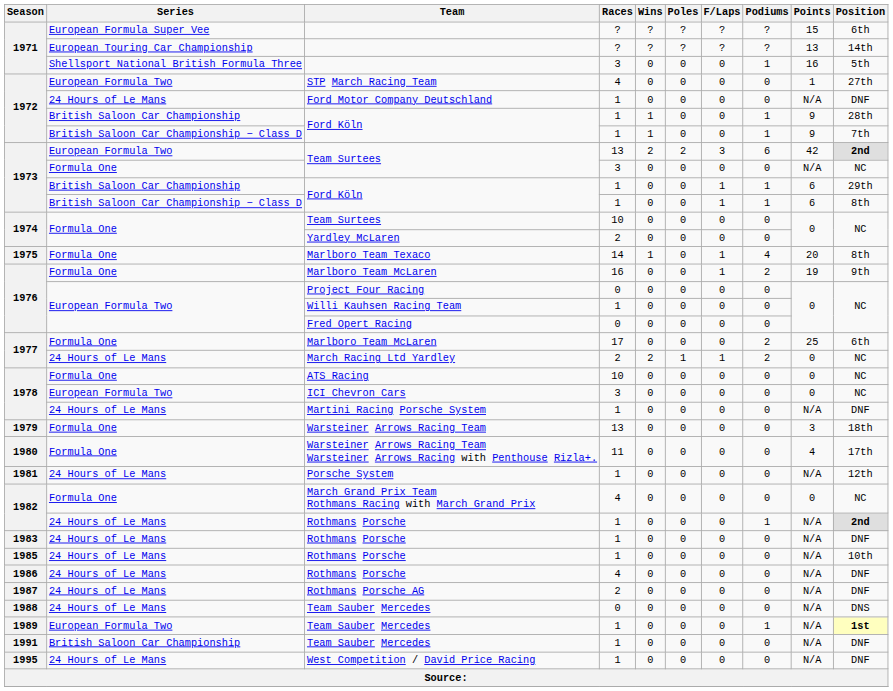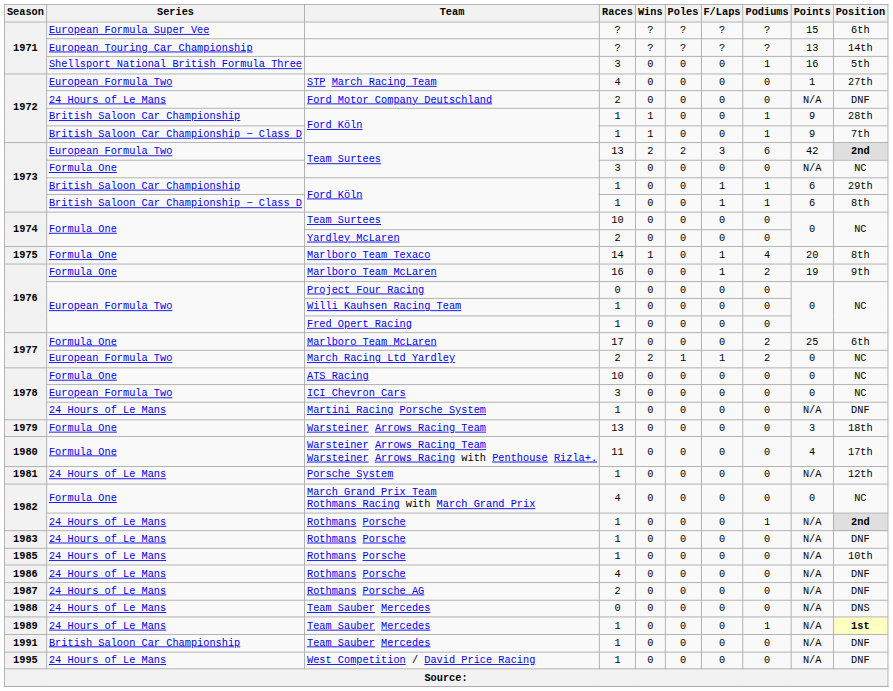Ford Motor Company Deutschland | Races: 1 -> 2
Fred Opert Racing | Races: 0 -> 1
March Racing Ltd Yardley | Series: 24 Hours of Le Mans -> European Formula Two
1989 / Team Sauber Mercedes | Series: European Formula Two -> 24 Hours of Le Mans
